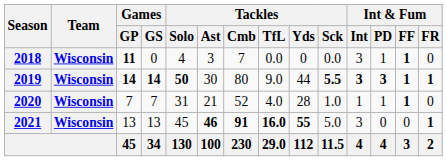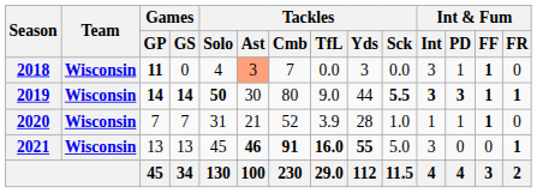2018 | Tackles / Ast: no background -> lightsalmon background
2018 | Tackles / Yds: 0 -> 3
2020 | Tackles / TfL: 4.0 -> 3.9
